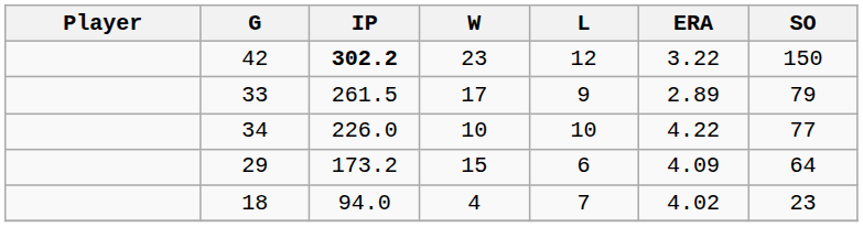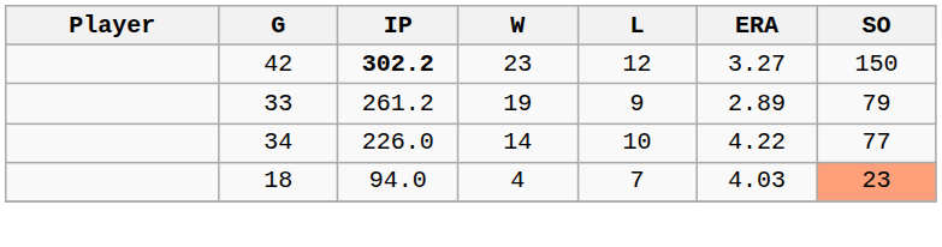42 | ERA: 3.22 -> 3.27
33 | IP: 261.5 -> 261.2
33 | W: 17 -> 19
34 | W: 10 -> 14
- row: 29 | 173.2 | 15 | 6 | 4.09 | 64
18 | ERA: 4.02 -> 4.03
18 | SO: no background -> lightsalmon background
